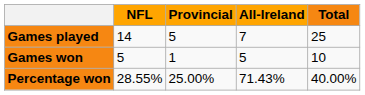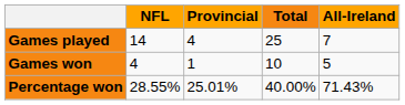columns swapped: All-Ireland <-> Total
Games played | Provincial: 5 -> 4
Games won | NFL: 5 -> 4
Percentage won | Provincial: 25.00% -> 25.01%
